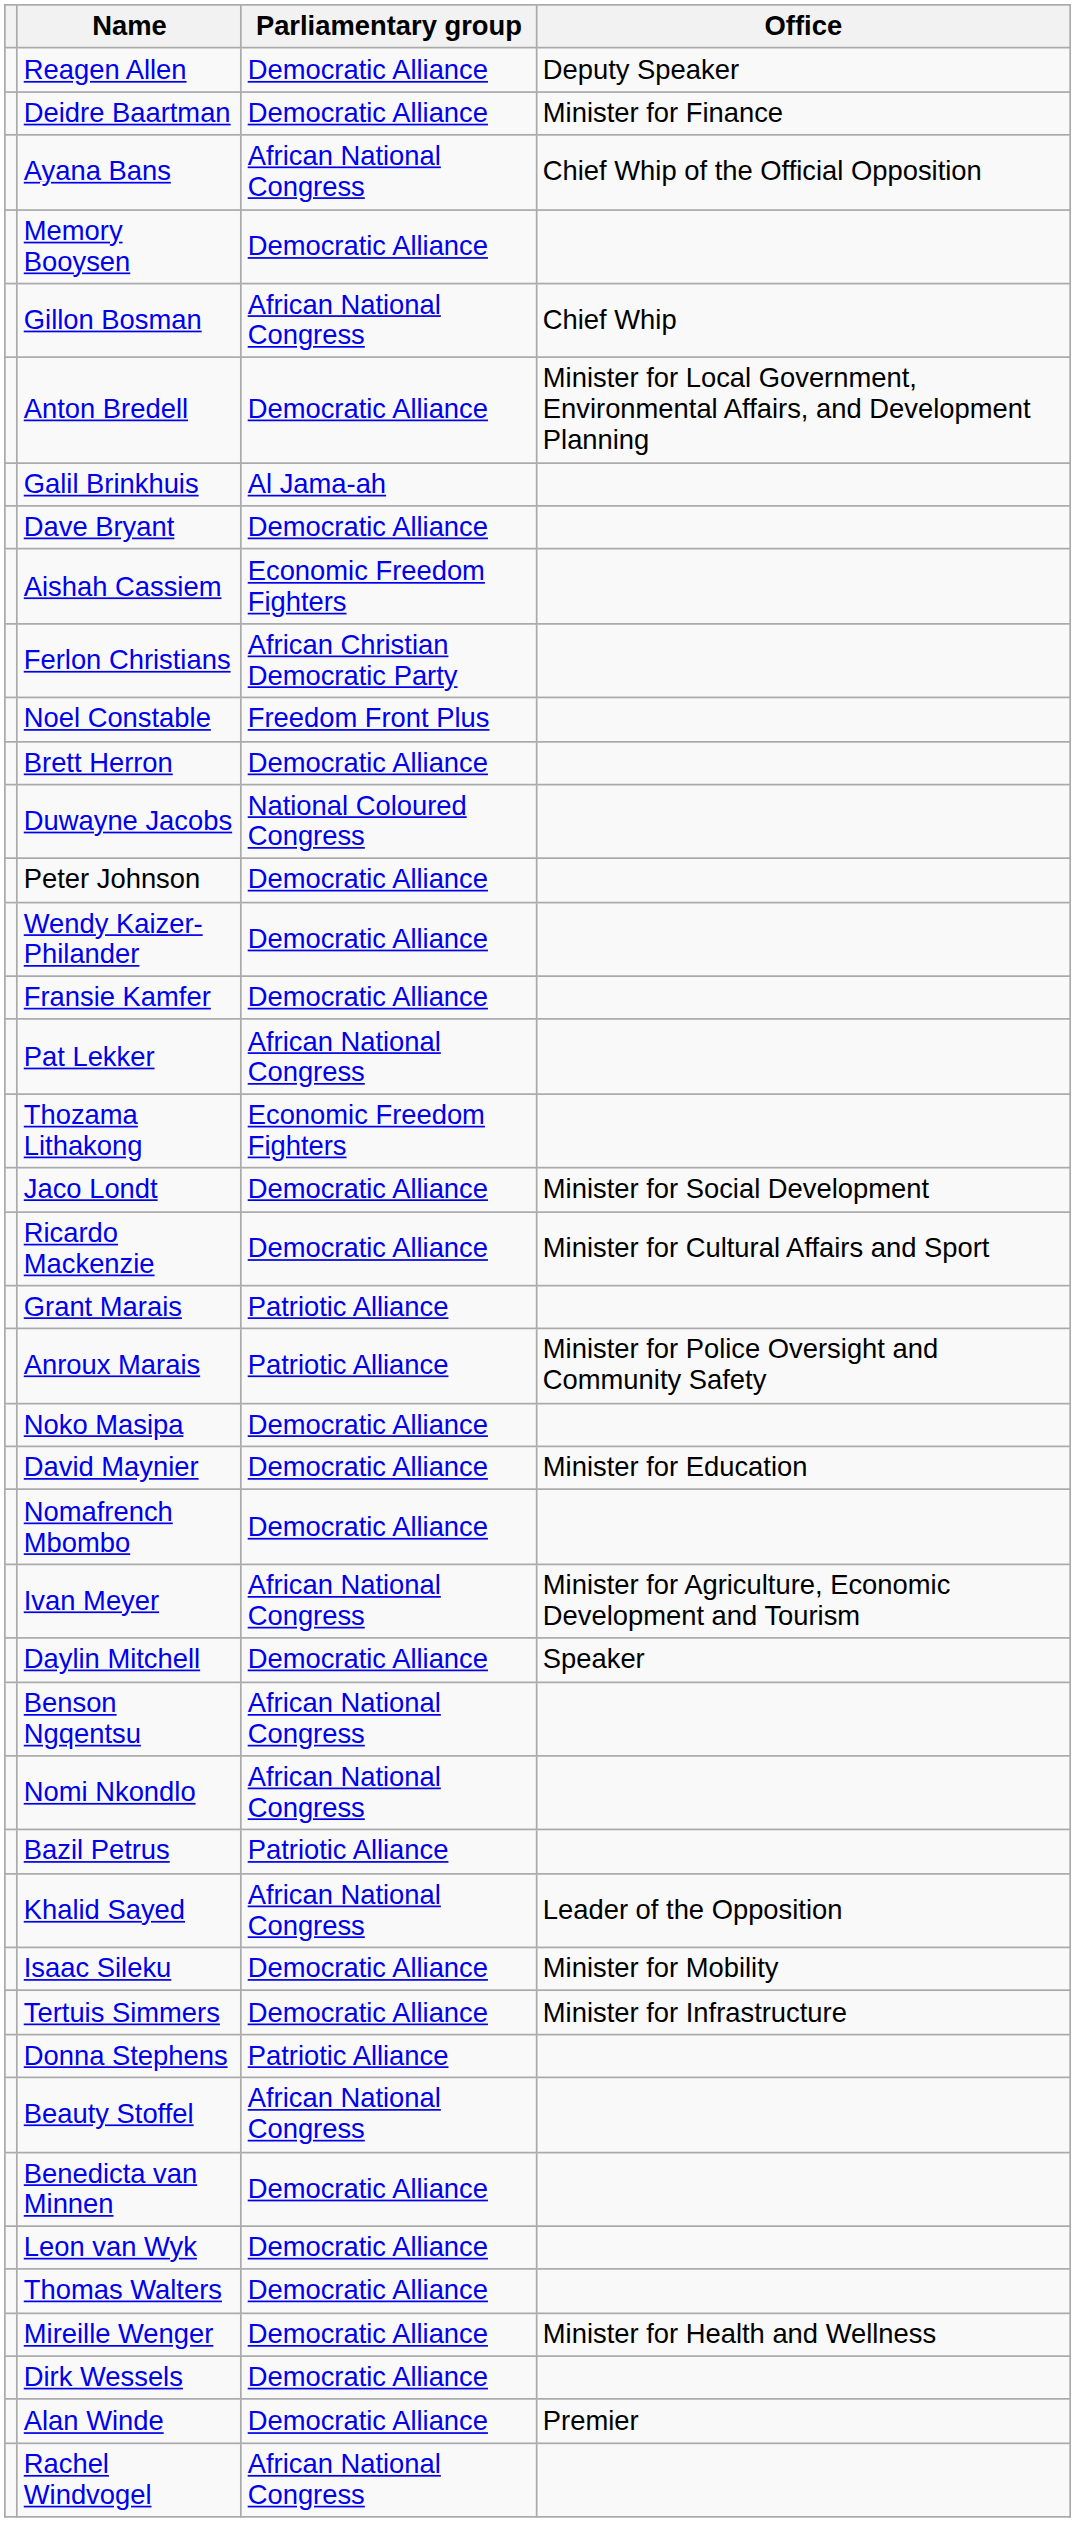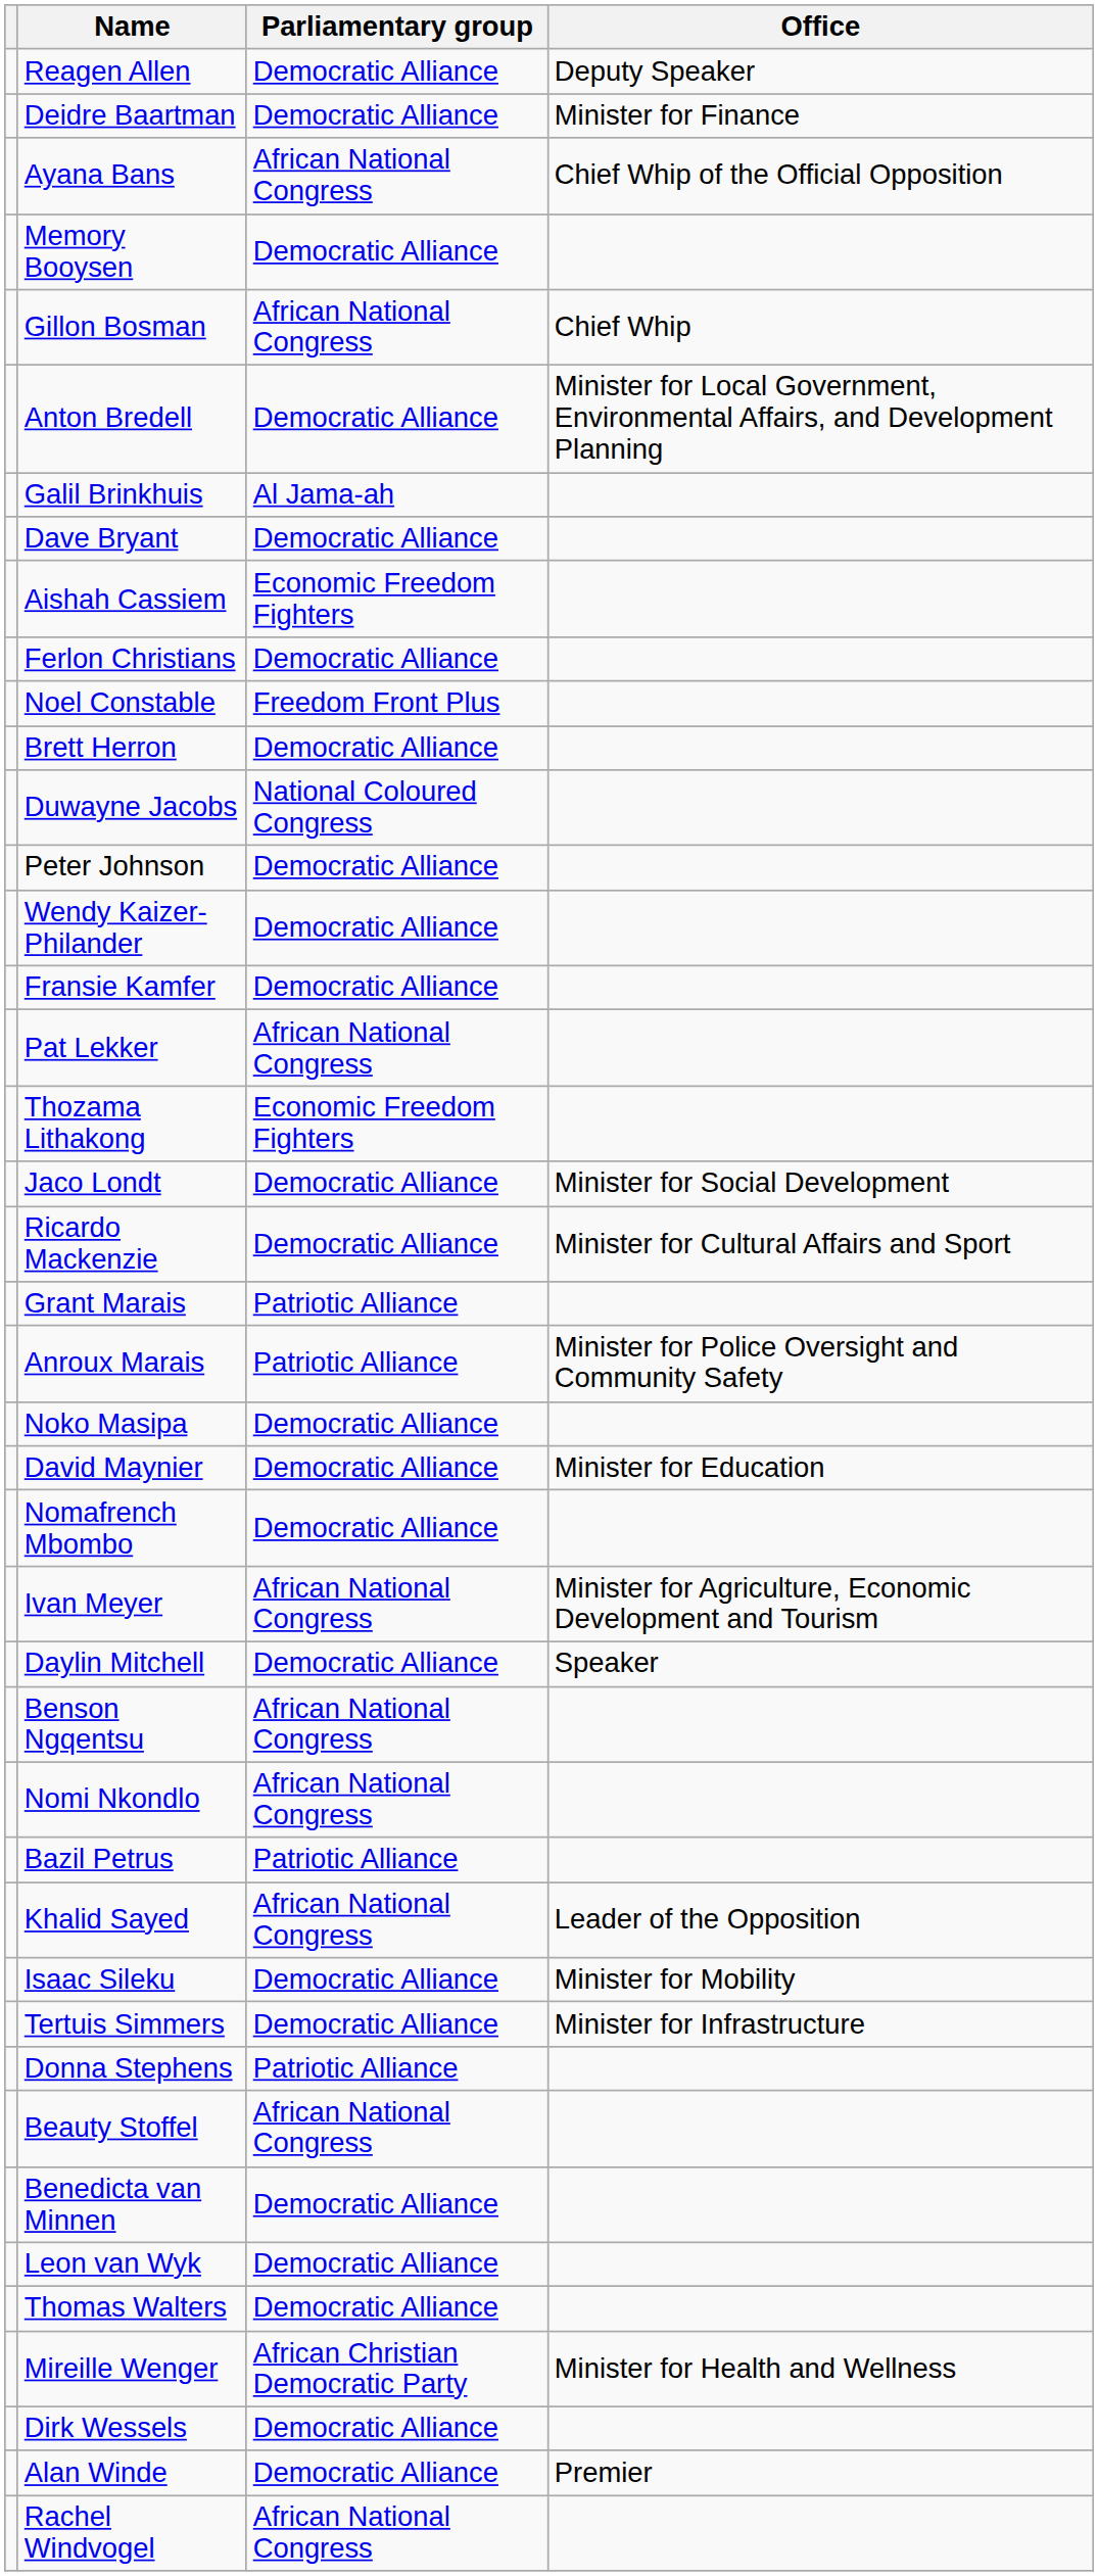Ferlon Christians | Parliamentary group: African Christian Democratic Party -> Democratic Alliance
Mireille Wenger | Parliamentary group: Democratic Alliance -> African Christian Democratic Party
